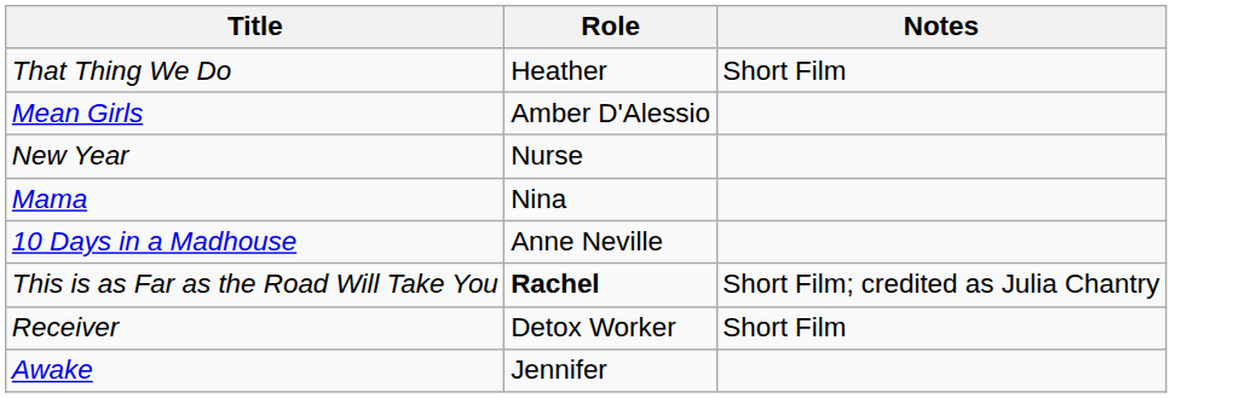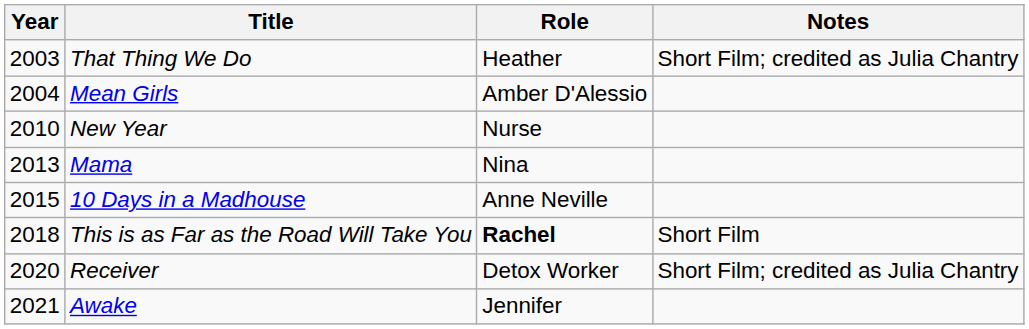+ column: Year | 2003 | 2004 | 2010 | 2013 | 2015 | 2018 | 2020 | 2021
That Thing We Do | Notes: Short Film -> Short Film; credited as Julia Chantry
This is as Far as the Road Will Take You | Notes: Short Film; credited as Julia Chantry -> Short Film
Receiver | Notes: Short Film -> Short Film; credited as Julia Chantry
